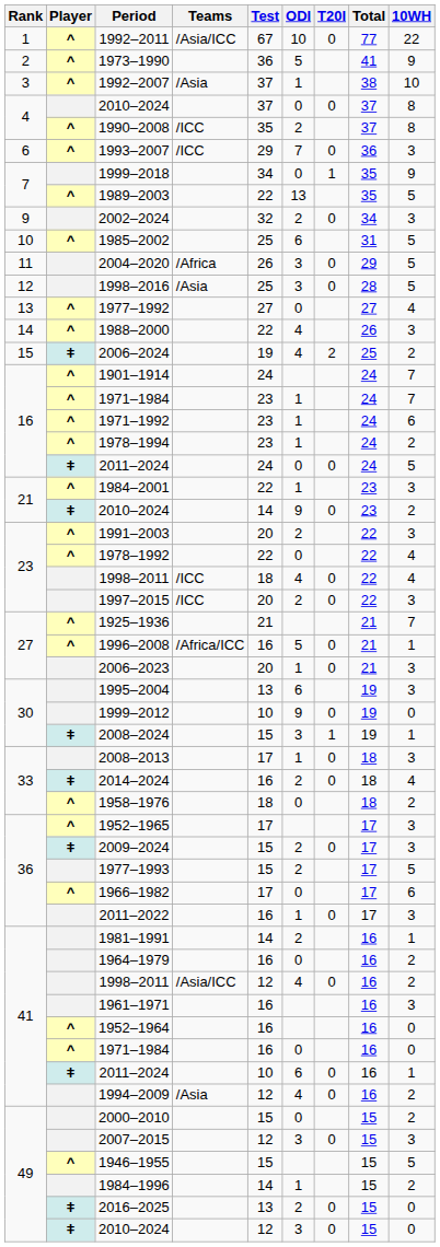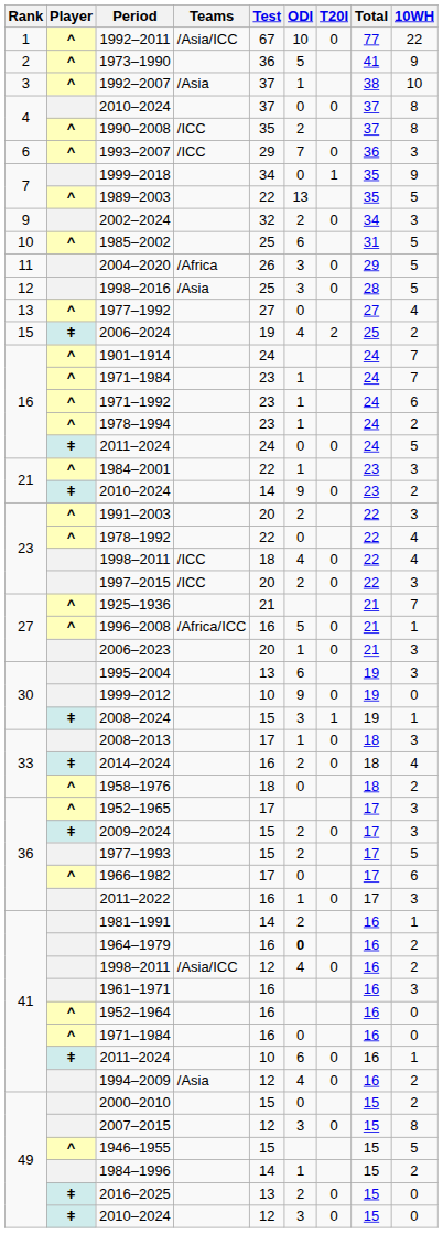- row: 14 | ^ | 1988–2000 | 22 | 4 | 26 | 3
1964–1979 | ODI: normal -> bold
2007–2015 | 10WH: 3 -> 8
